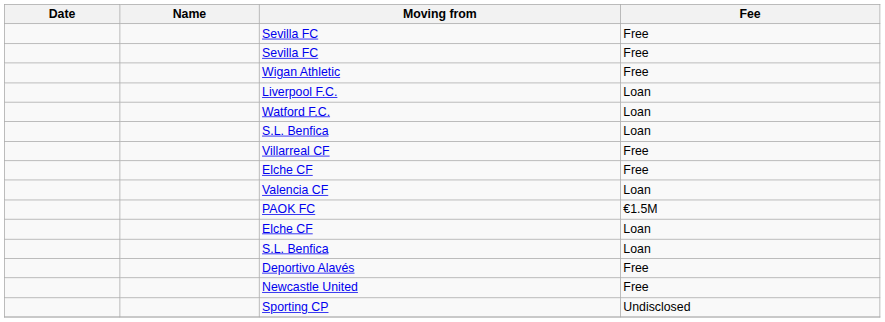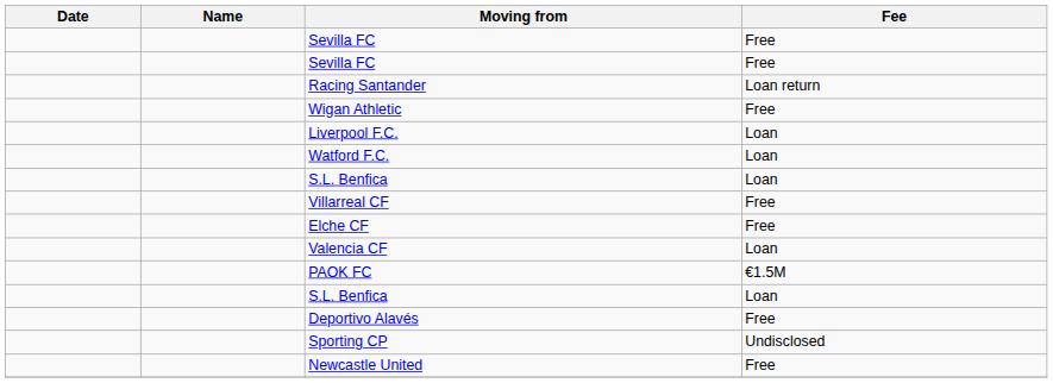+ row: Racing Santander | Loan return
- row: Elche CF | Loan
rows swapped: Sporting CP <-> Newcastle United
